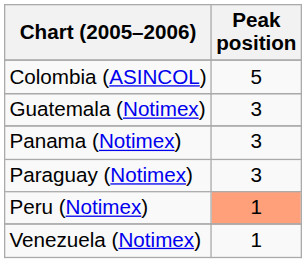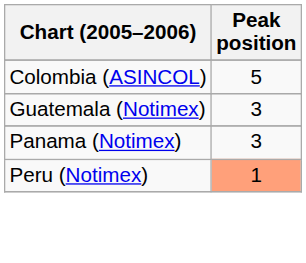- row: Paraguay (Notimex) | 3
- row: Venezuela (Notimex) | 1
